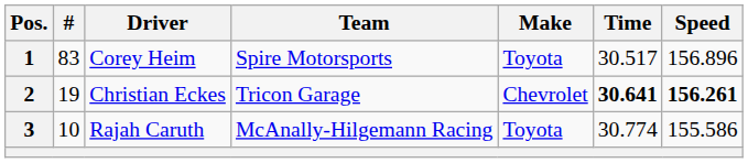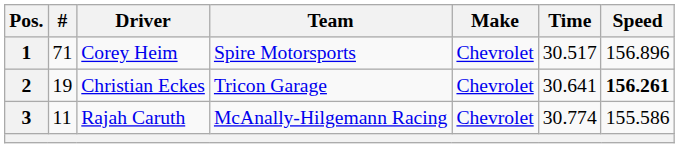1 | #: 83 -> 71
1 | Make: Toyota -> Chevrolet
2 | Time: bold -> normal
3 | #: 10 -> 11
3 | Make: Toyota -> Chevrolet
